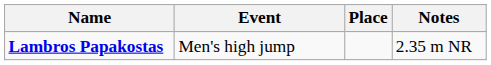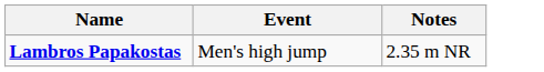- column: Place
